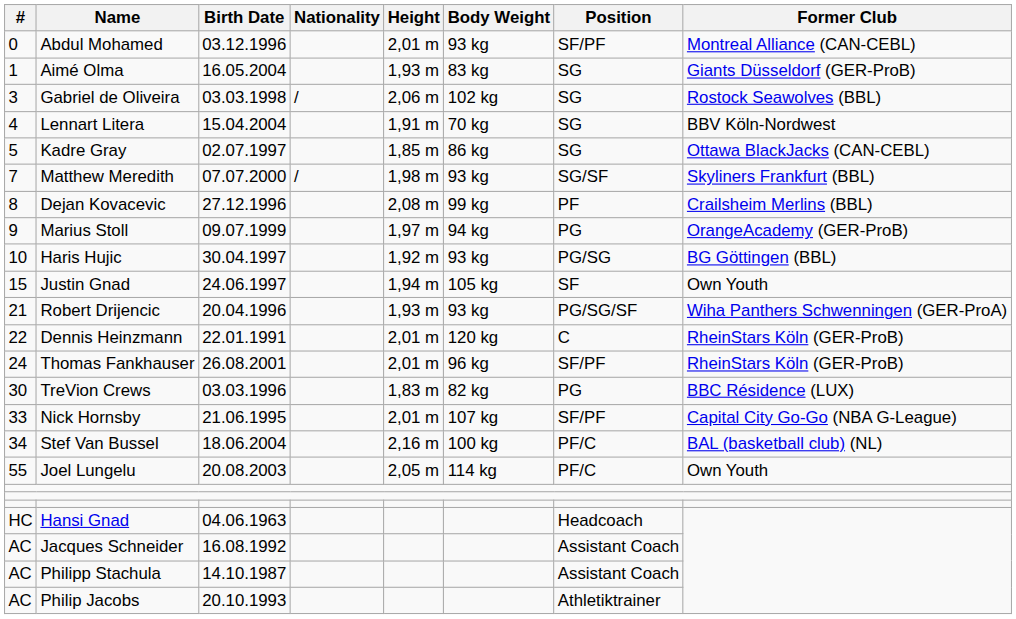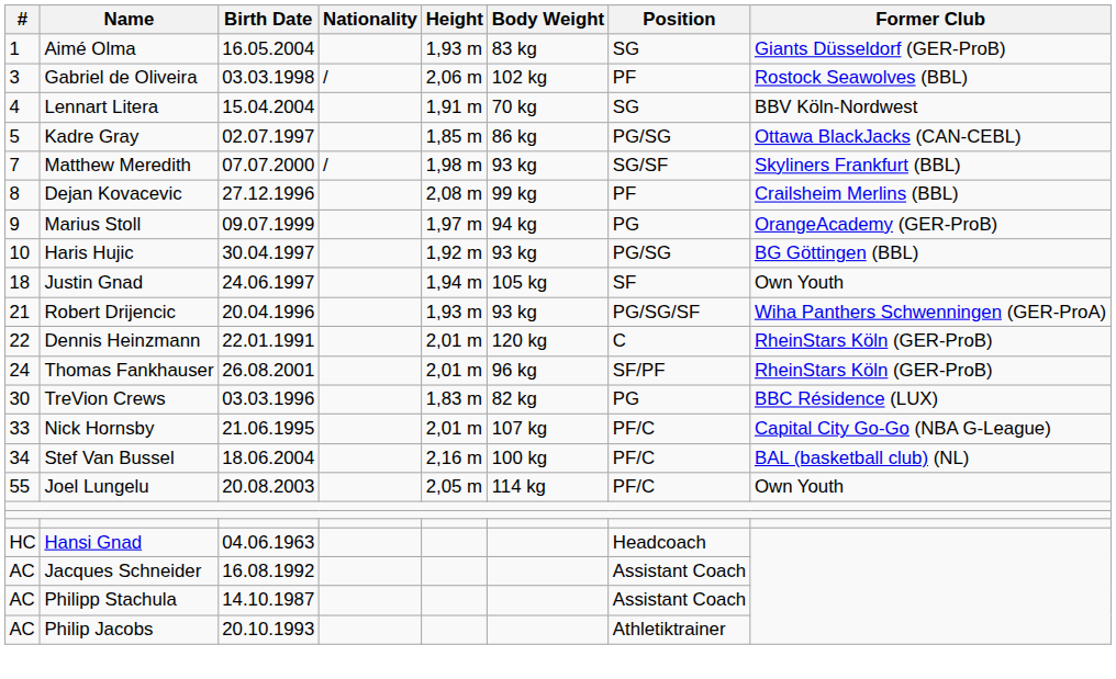- row: 0 | Abdul Mohamed | 03.12.1996 | 2,01 m | 93 kg | SF/PF | Montreal Alliance (CAN-CEBL)
Gabriel de Oliveira | Position: SG -> PF
Kadre Gray | Position: SG -> PG/SG
Justin Gnad | #: 15 -> 18
Nick Hornsby | Position: SF/PF -> PF/C
